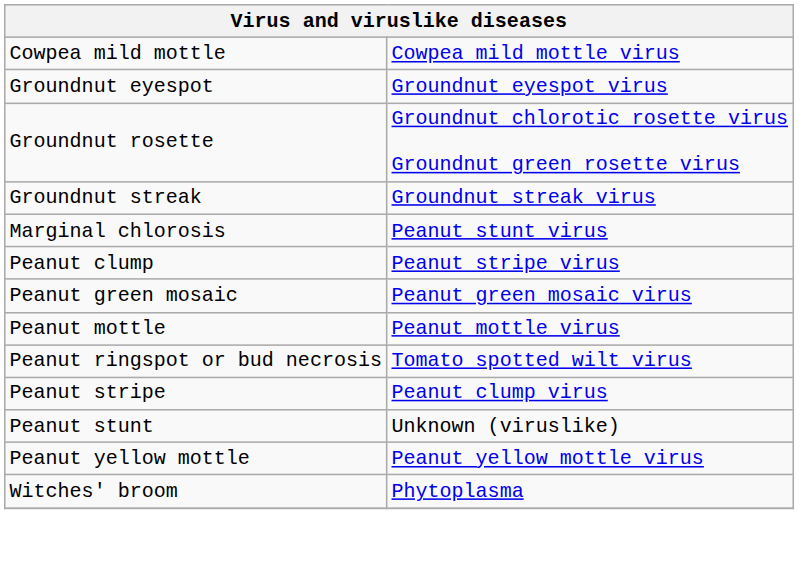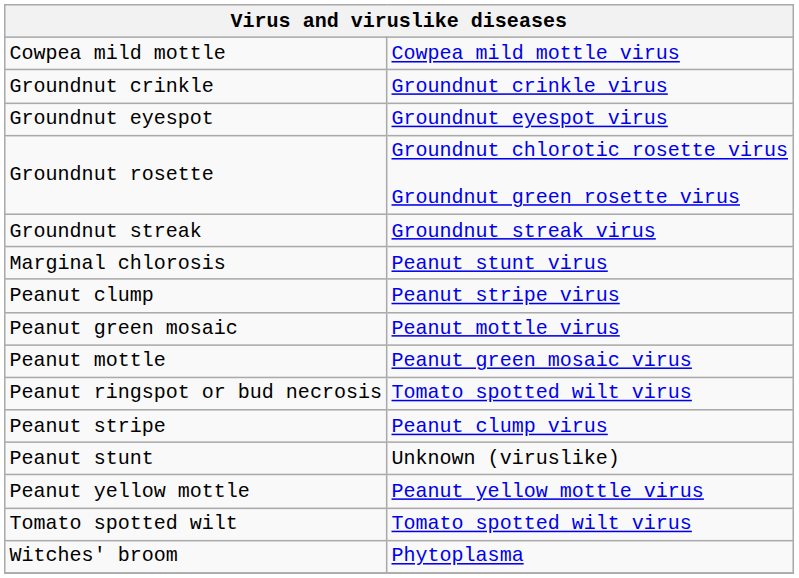+ row: Groundnut crinkle | Groundnut crinkle virus
Peanut green mosaic | column 2: Peanut green mosaic virus -> Peanut mottle virus
Peanut mottle | column 2: Peanut mottle virus -> Peanut green mosaic virus
+ row: Tomato spotted wilt | Tomato spotted wilt virus
